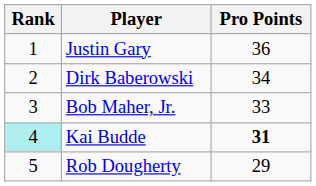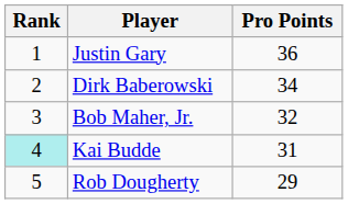Bob Maher, Jr. | Pro Points: 33 -> 32
Kai Budde | Pro Points: bold -> normal
